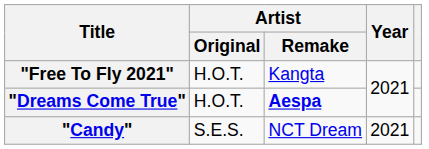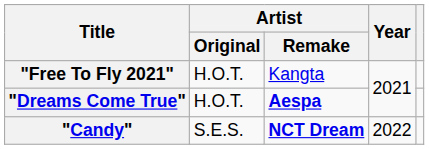"Candy" | Artist / Remake: normal -> bold
"Candy" | Year: 2021 -> 2022
